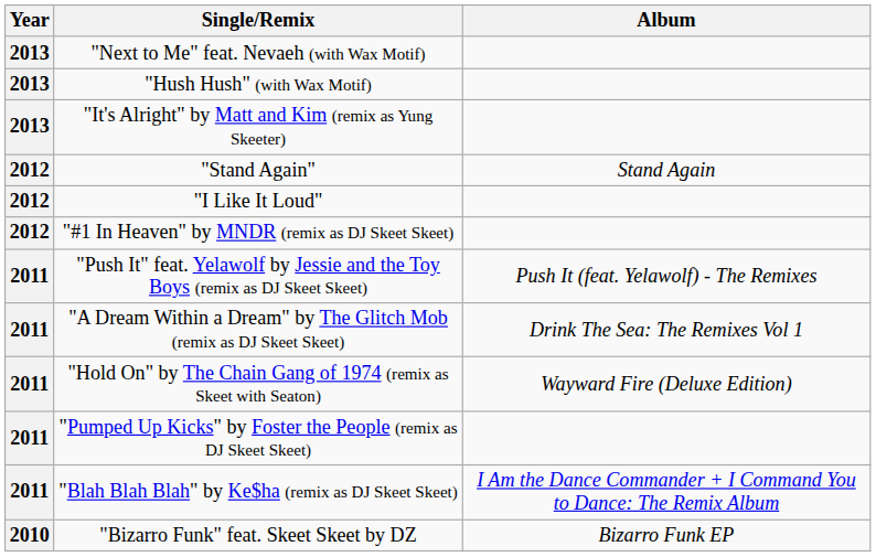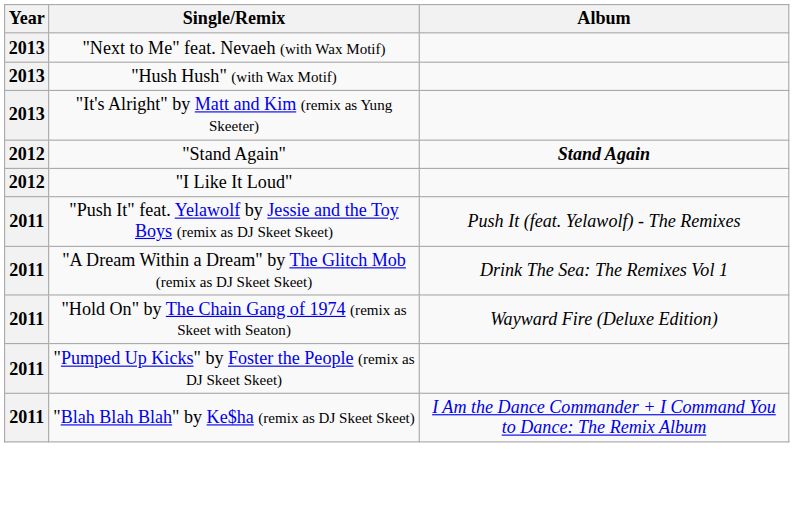"Stand Again" | Album: normal -> bold
- row: 2012 | "#1 In Heaven" by MNDR (remix as DJ Skeet Skeet)
- row: 2010 | "Bizarro Funk" feat. Skeet Skeet by DZ | Bizarro Funk EP
